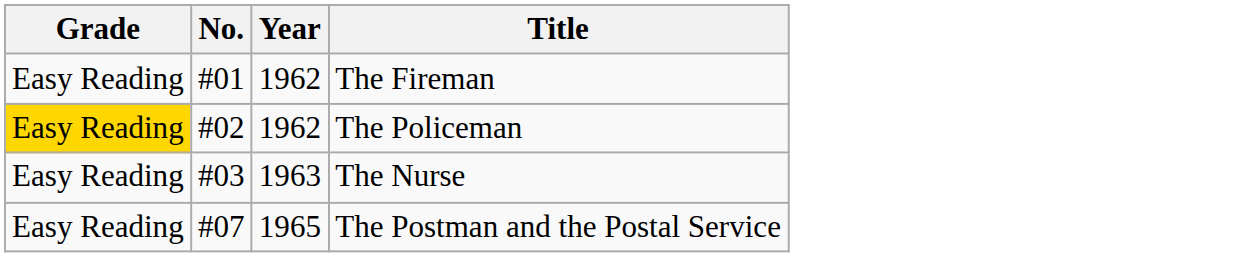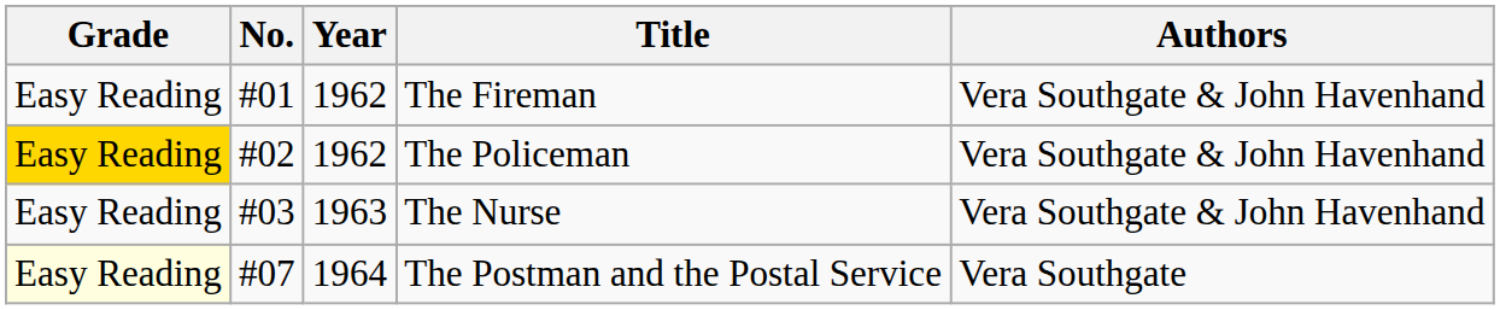+ column: Authors | Vera Southgate & John Havenhand | Vera Southgate & John Havenhand | Vera Southgate & John Havenhand | Vera Southgate
The Postman and the Postal Service | Grade: no background -> lightyellow background
The Postman and the Postal Service | Year: 1965 -> 1964
